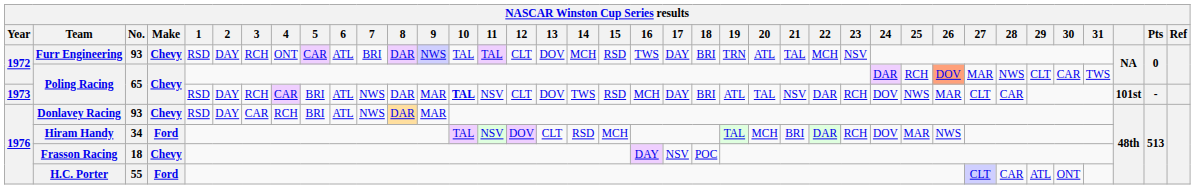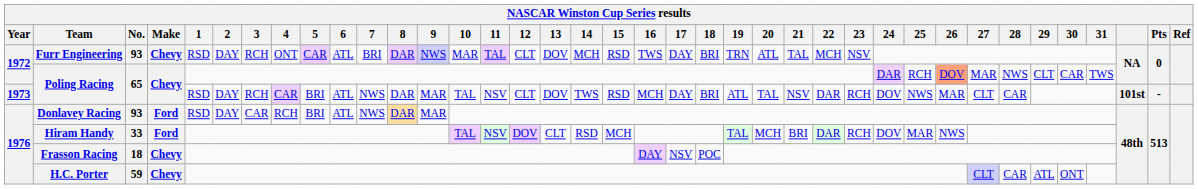Furr Engineering | 10: TAL -> MAR
1973 / Poling Racing | 10: bold -> normal
Donlavey Racing | Make: Chevy -> Ford
Hiram Handy | No.: 34 -> 33
H.C. Porter | No.: 55 -> 59
H.C. Porter | Make: Ford -> Chevy
